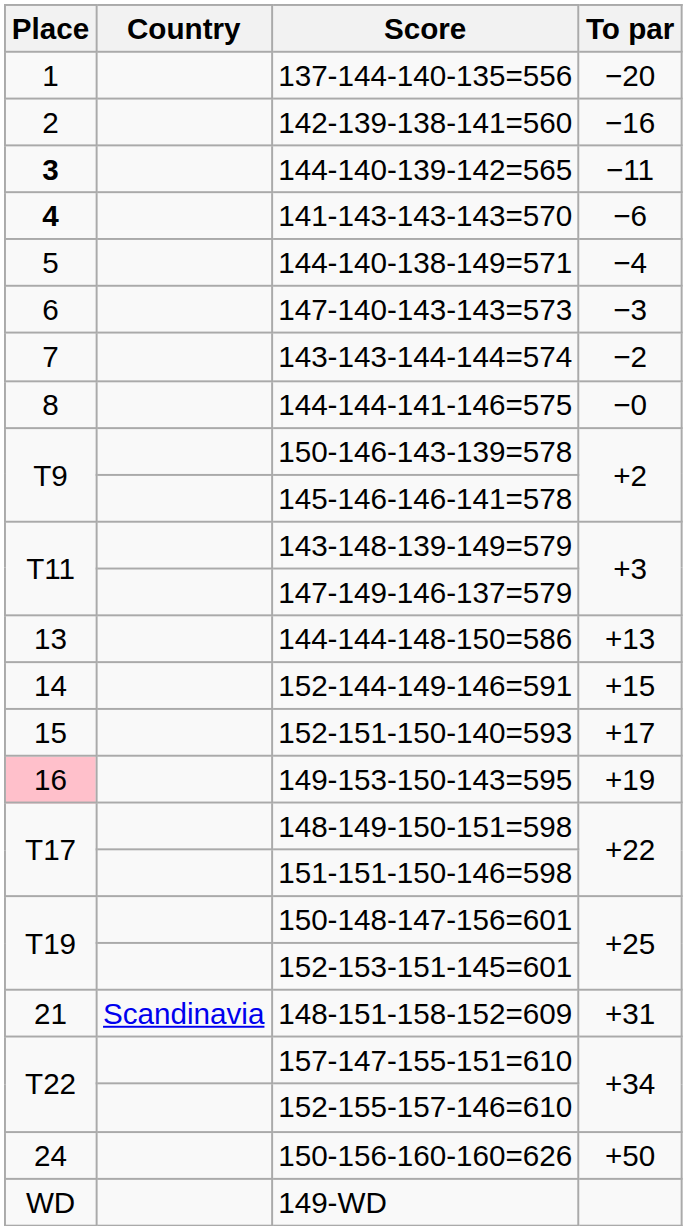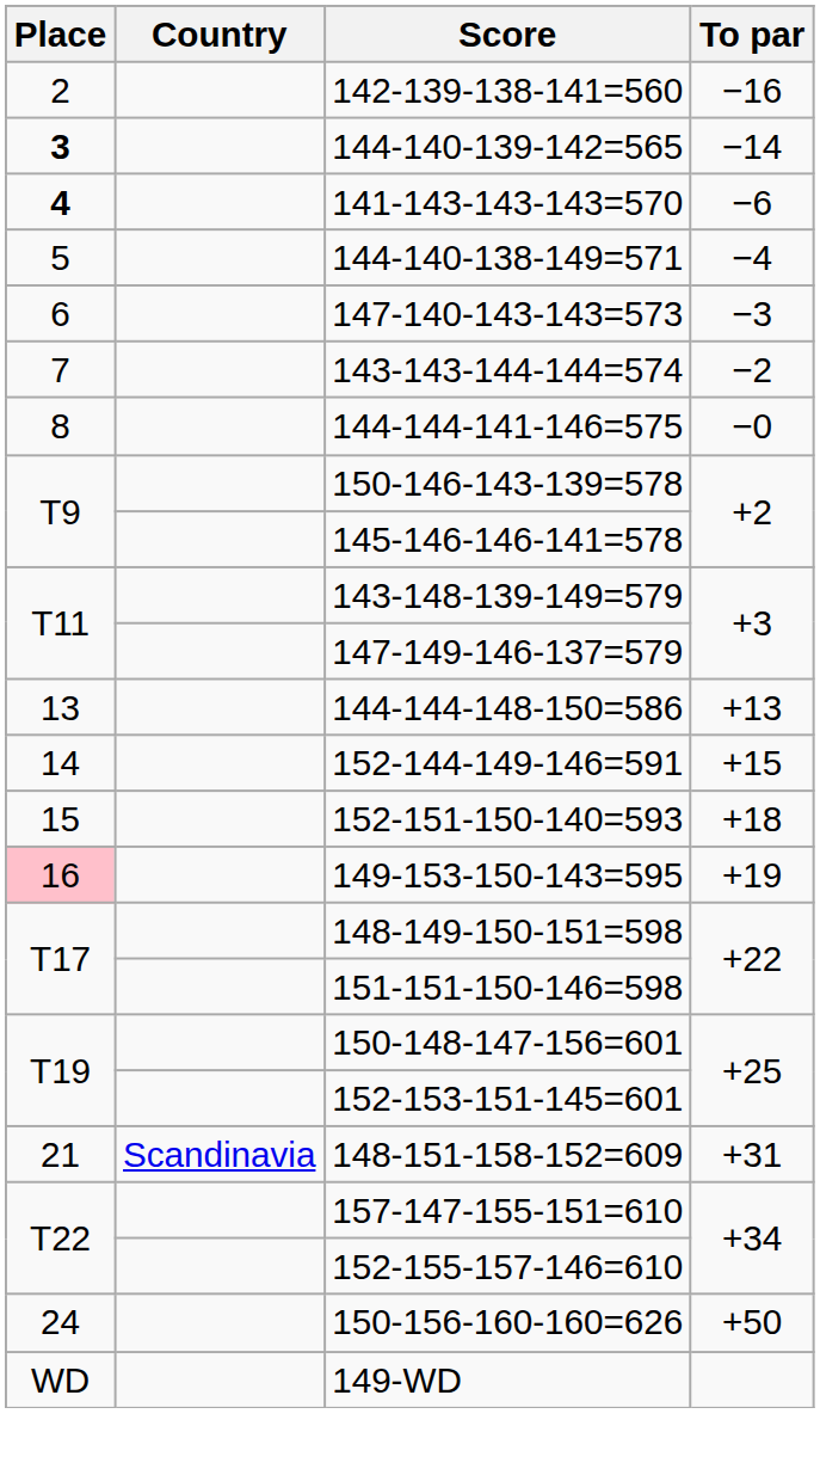- row: 1 | 137-144-140-135=556 | −20
144-140-139-142=565 | To par: −11 -> −14
152-151-150-140=593 | To par: +17 -> +18
